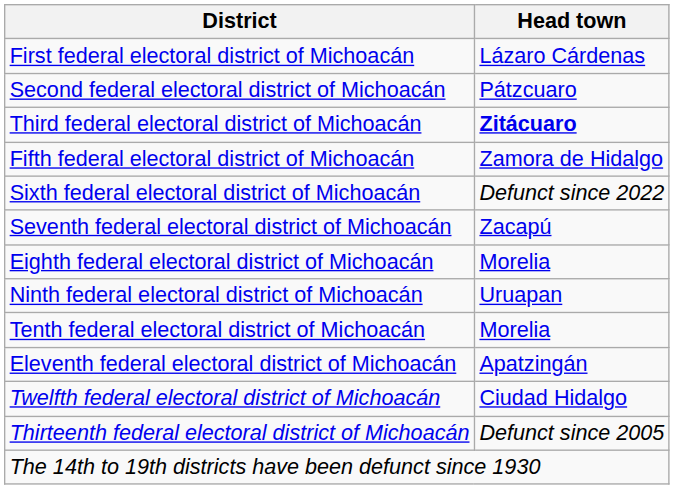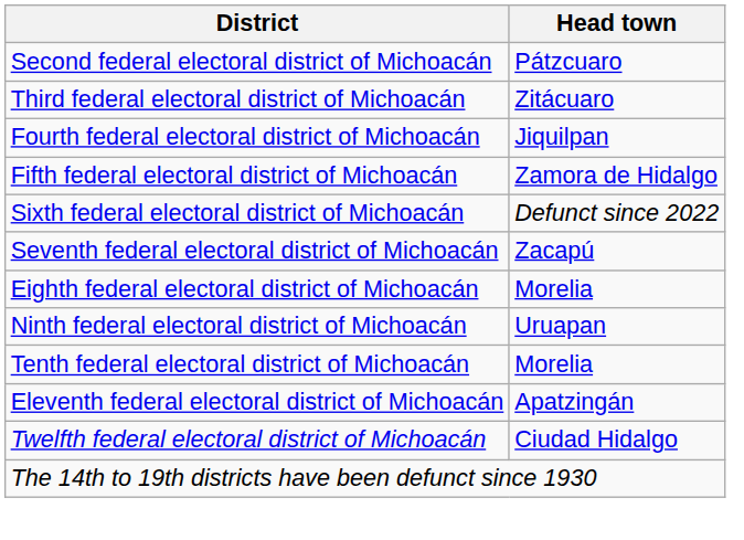- row: First federal electoral district of Michoacán | Lázaro Cárdenas
Third federal electoral district of Michoacán | Head town: bold -> normal
+ row: Fourth federal electoral district of Michoacán | Jiquilpan
- row: Thirteenth federal electoral district of Michoacán | Defunct since 2005
